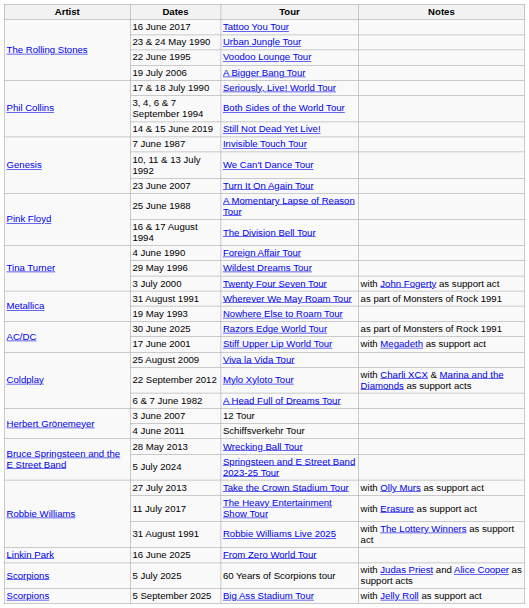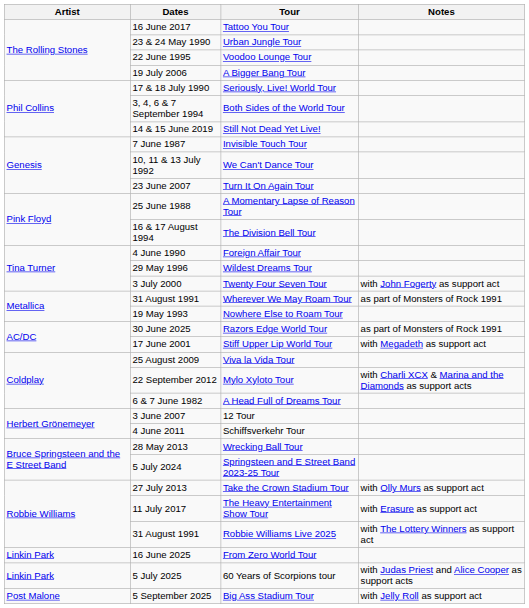60 Years of Scorpions tour | Artist: Scorpions -> Linkin Park
Big Ass Stadium Tour | Artist: Scorpions -> Post Malone
